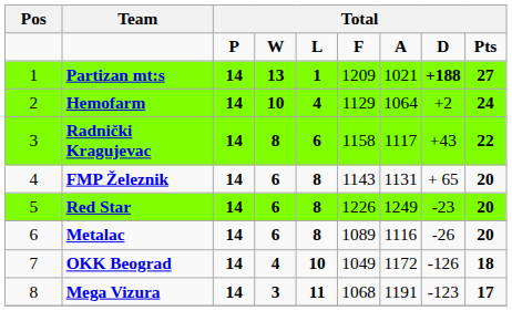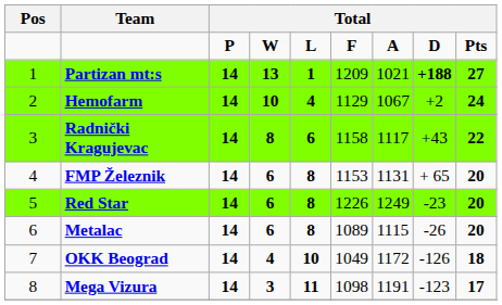Hemofarm | column 7: 1064 -> 1067
FMP Železnik | column 6: 1143 -> 1153
Metalac | column 7: 1116 -> 1115
Mega Vizura | column 6: 1068 -> 1098
